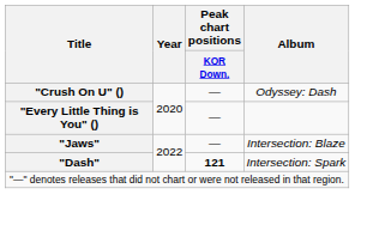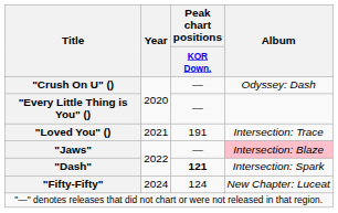+ row: "Loved You" () | 2021 | 191 | Intersection: Trace
"Jaws" | Album: no background -> pink background
+ row: "Fifty-Fifty" | 2024 | 124 | New Chapter: Luceat
